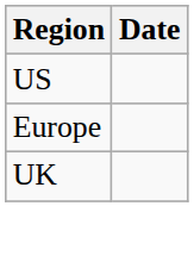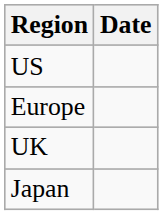+ row: Japan
